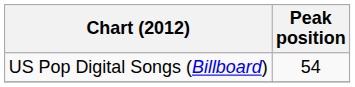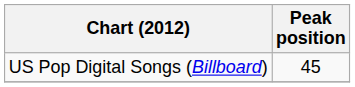US Pop Digital Songs (Billboard) | Peak position: 54 -> 45
